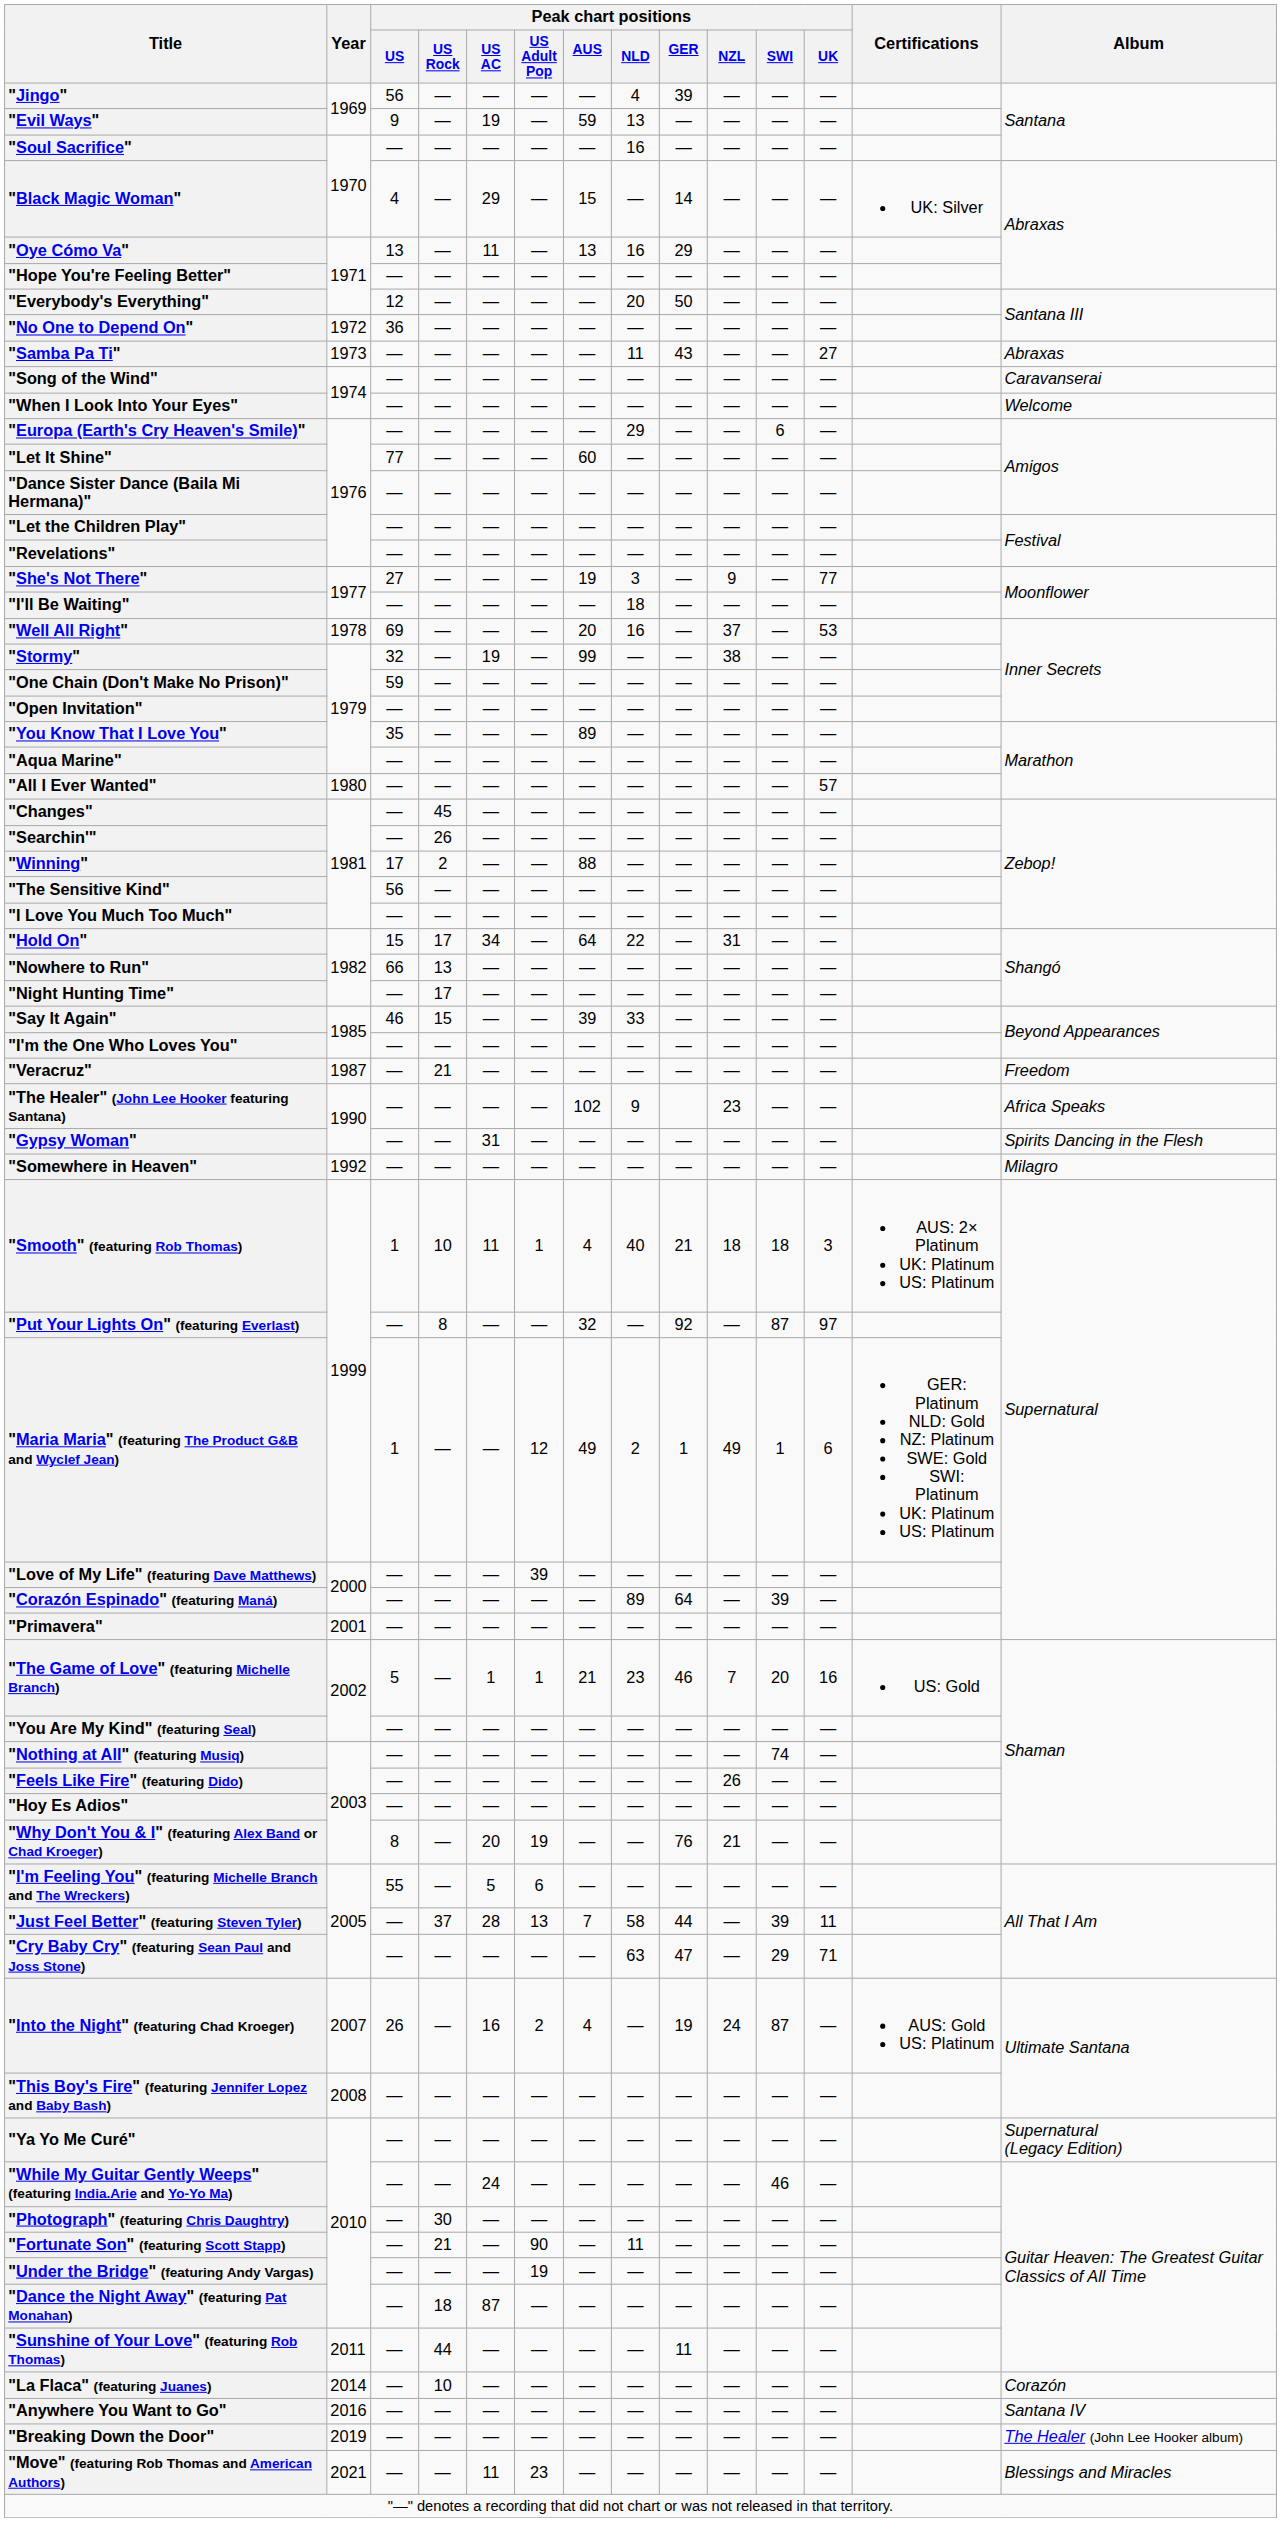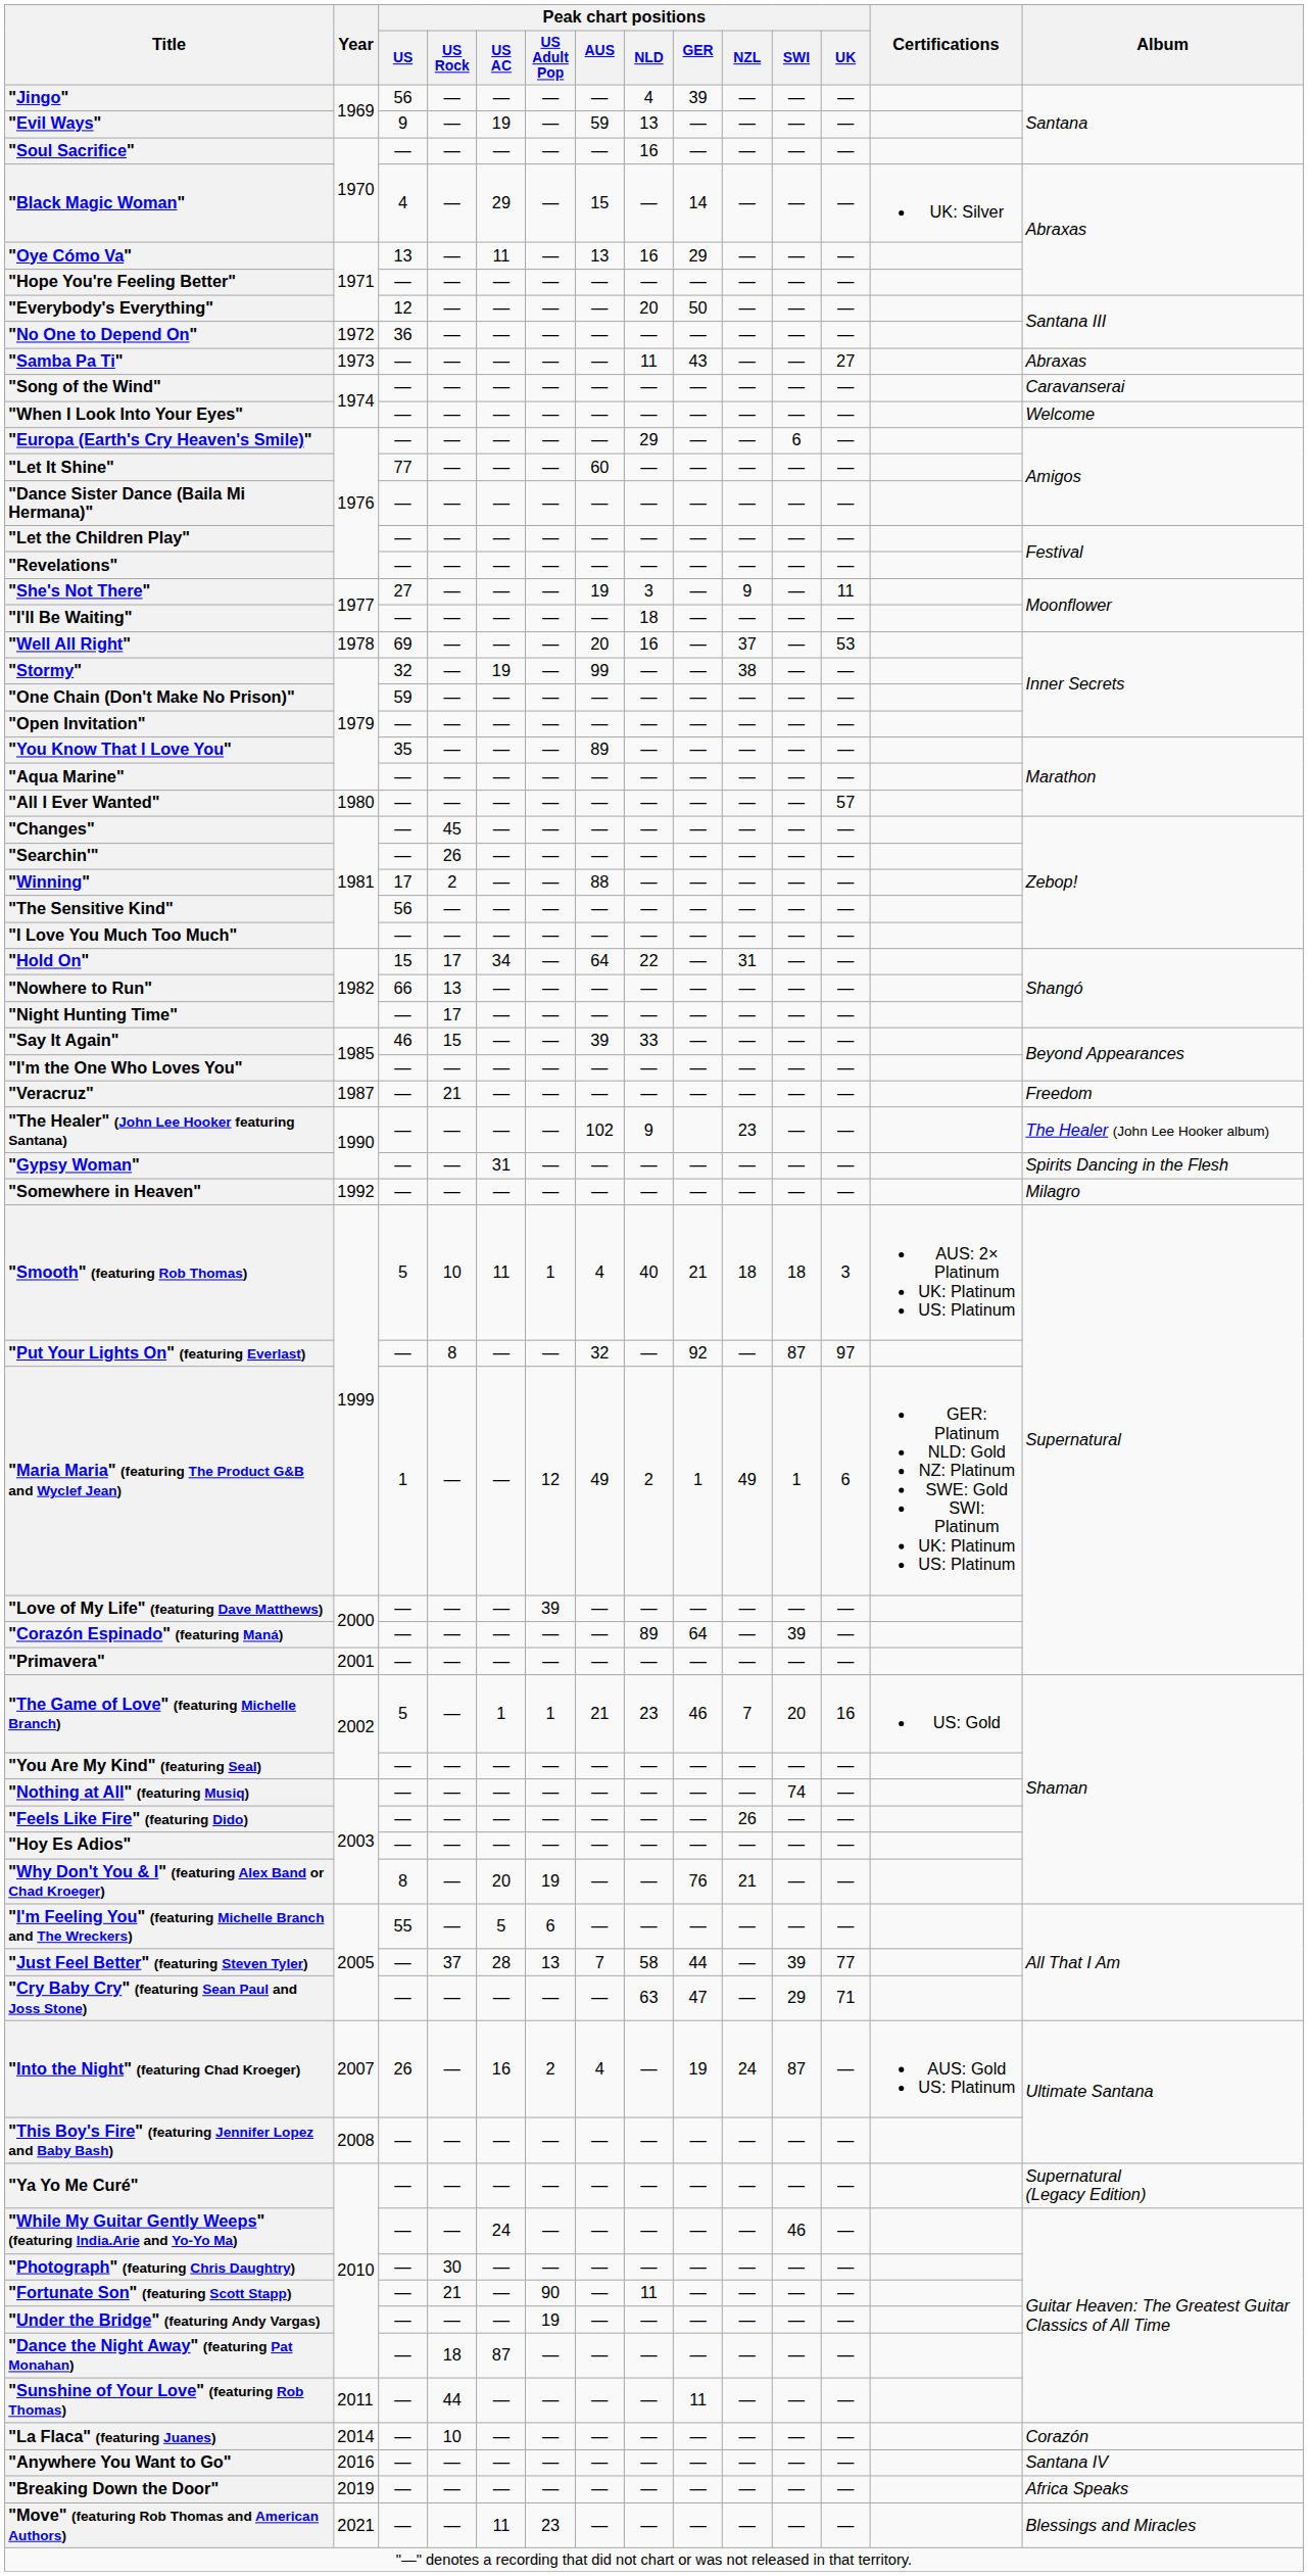"She's Not There" | Peak chart positions / UK: 77 -> 11
"The Healer" (John Lee Hooker featuring Santana) | Album: Africa Speaks -> The Healer (John Lee Hooker album)
"Smooth" (featuring Rob Thomas) | Peak chart positions / US: 1 -> 5
"Just Feel Better" (featuring Steven Tyler) | Peak chart positions / UK: 11 -> 77
"Breaking Down the Door" | Album: The Healer (John Lee Hooker album) -> Africa Speaks
